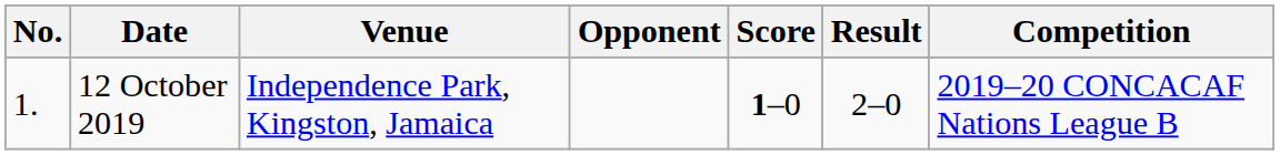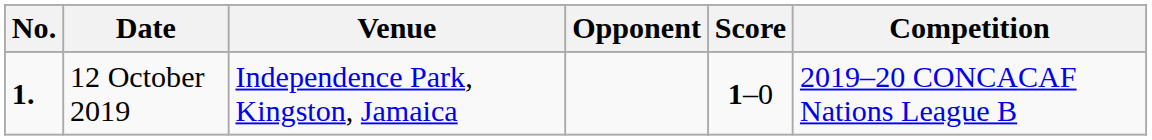- column: Result | 2–0
12 October 2019 | No.: normal -> bold
